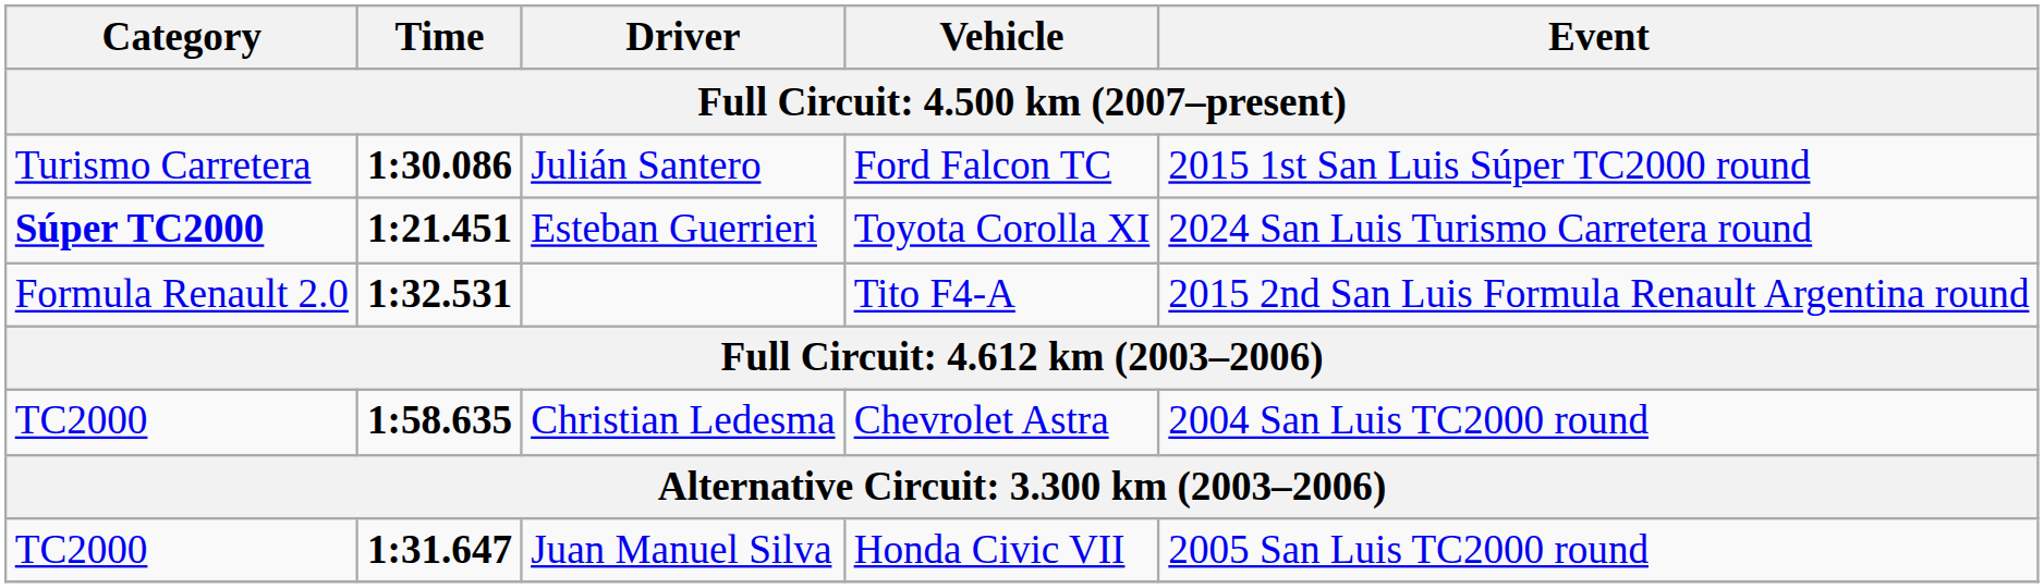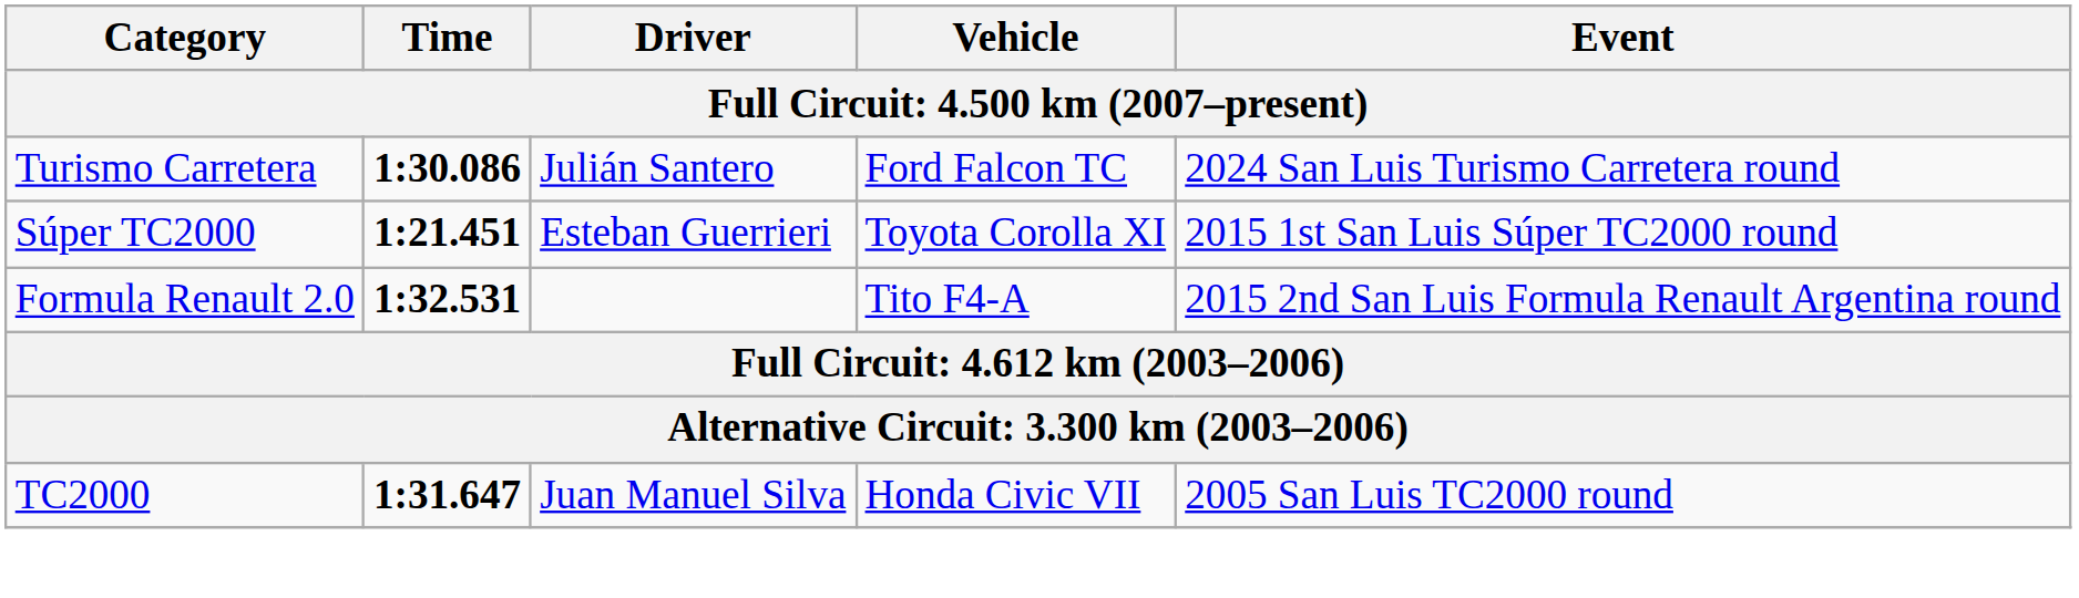Julián Santero | Event: 2015 1st San Luis Súper TC2000 round -> 2024 San Luis Turismo Carretera round
Esteban Guerrieri | Category: bold -> normal
Esteban Guerrieri | Event: 2024 San Luis Turismo Carretera round -> 2015 1st San Luis Súper TC2000 round
- row: TC2000 | 1:58.635 | Christian Ledesma | Chevrolet Astra | 2004 San Luis TC2000 round
